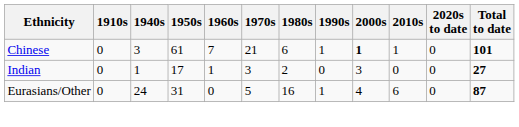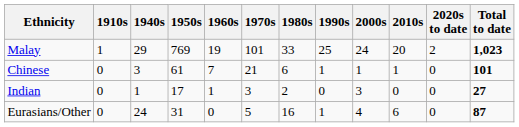+ row: Malay | 1 | 29 | 769 | 19 | 101 | 33 | 25 | 24 | 20 | 2 | 1,023
Chinese | 2000s: bold -> normal
